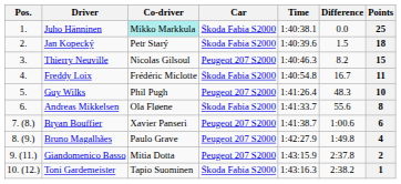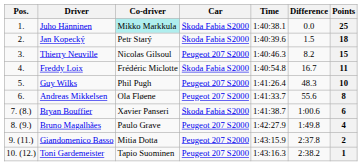Andreas Mikkelsen | Car: Škoda Fabia S2000 -> Peugeot 207 S2000
Bryan Bouffier | Car: Peugeot 207 S2000 -> Škoda Fabia S2000
Toni Gardemeister | Car: Škoda Fabia S2000 -> Peugeot 207 S2000
